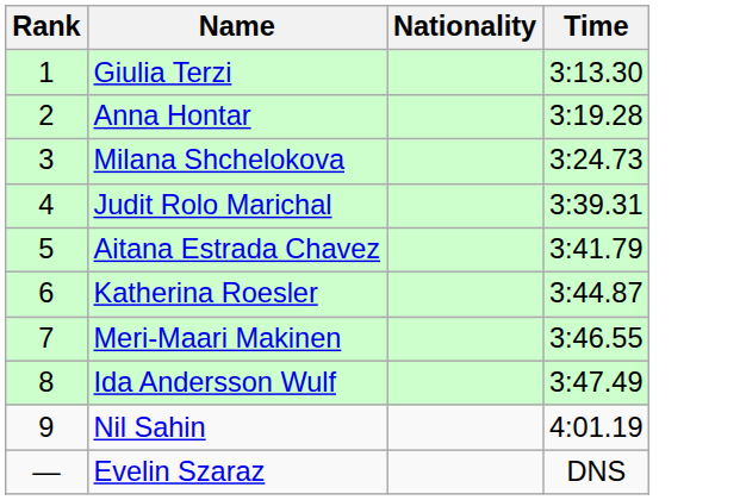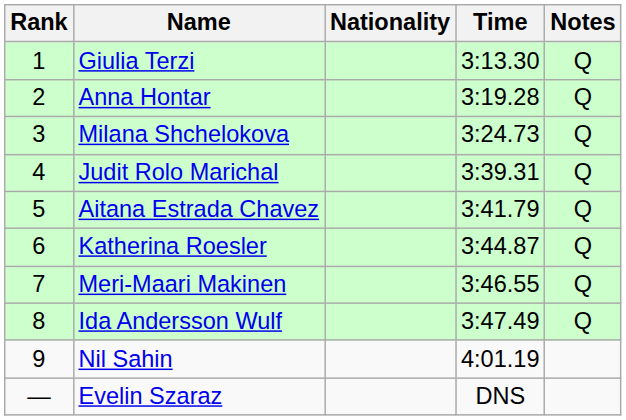+ column: Notes | Q | Q | Q | Q | Q | Q | Q | Q
